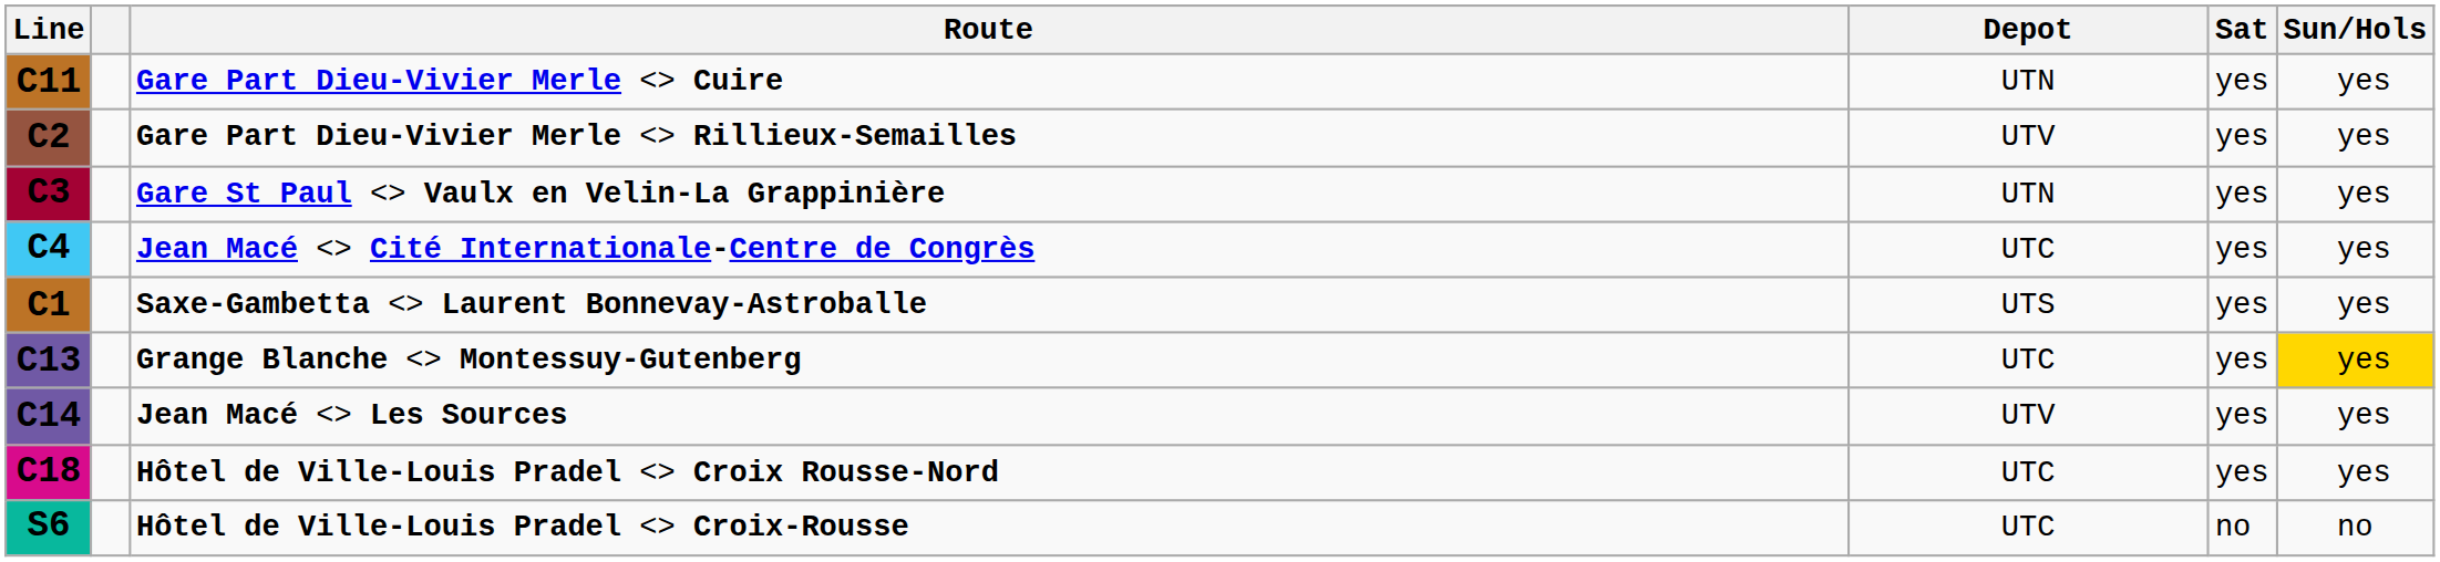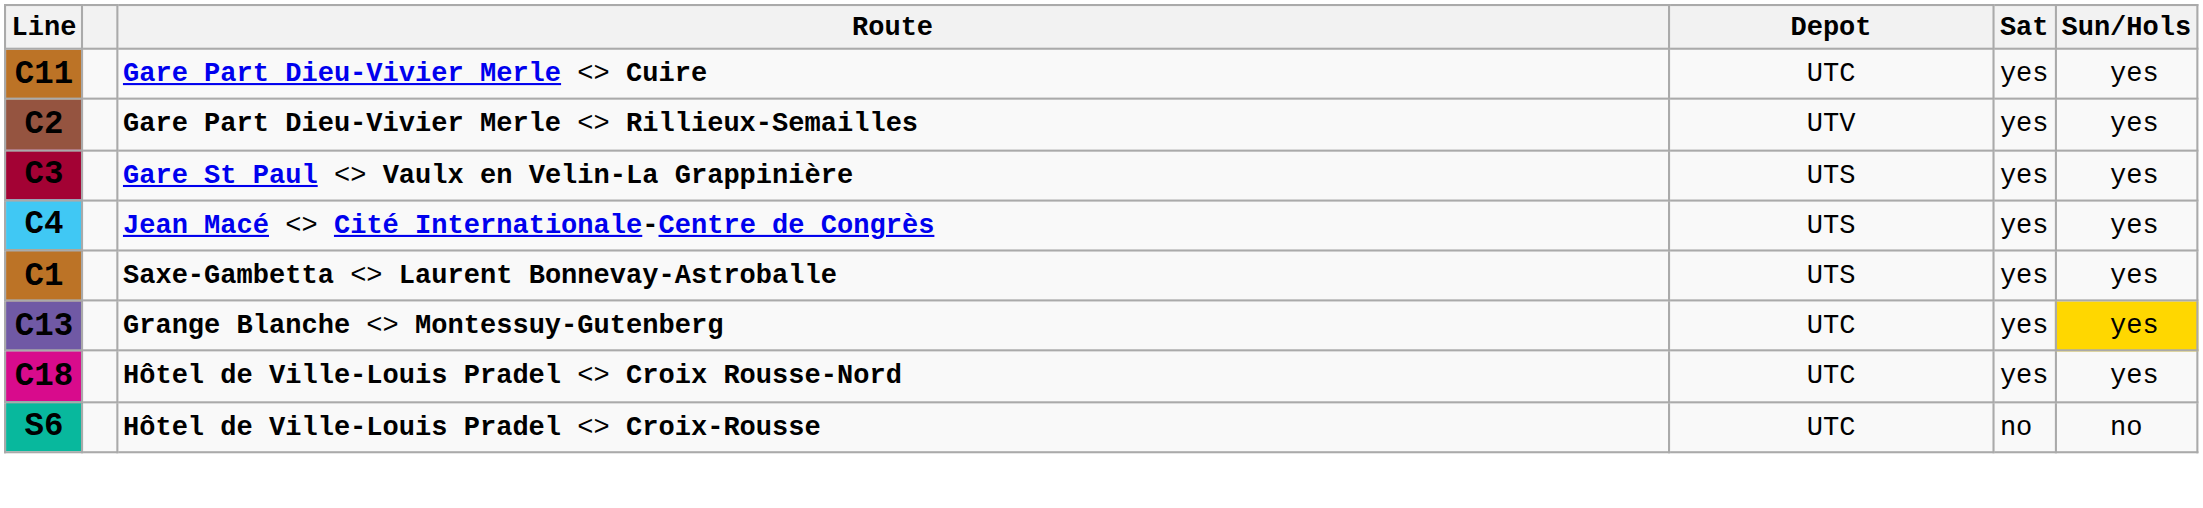Gare Part Dieu-Vivier Merle <> Cuire | Depot: UTN -> UTC
Gare St Paul <> Vaulx en Velin-La Grappinière | Depot: UTN -> UTS
Jean Macé <> Cité Internationale-Centre de Congrès | Depot: UTC -> UTS
- row: C14 | Jean Macé <> Les Sources | UTV | yes | yes
